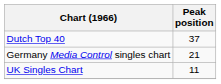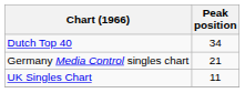Dutch Top 40 | Peak position: 37 -> 34
